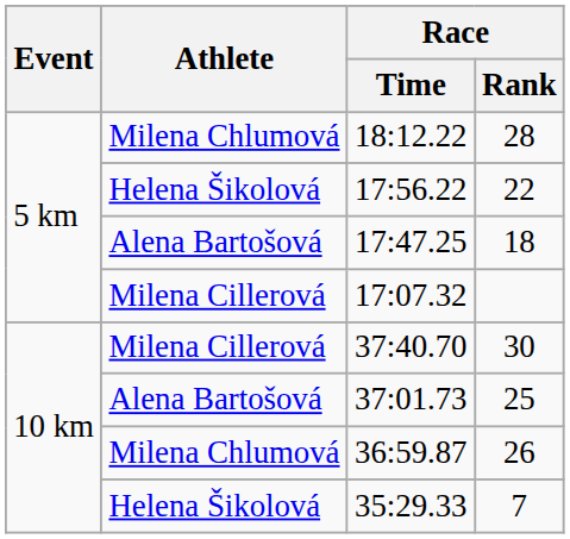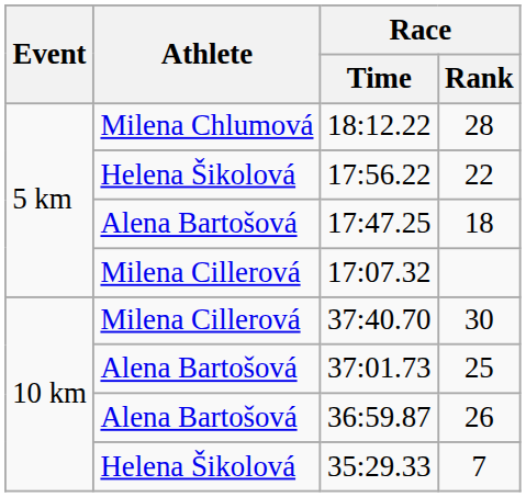36:59.87 | Athlete: Milena Chlumová -> Alena Bartošová
